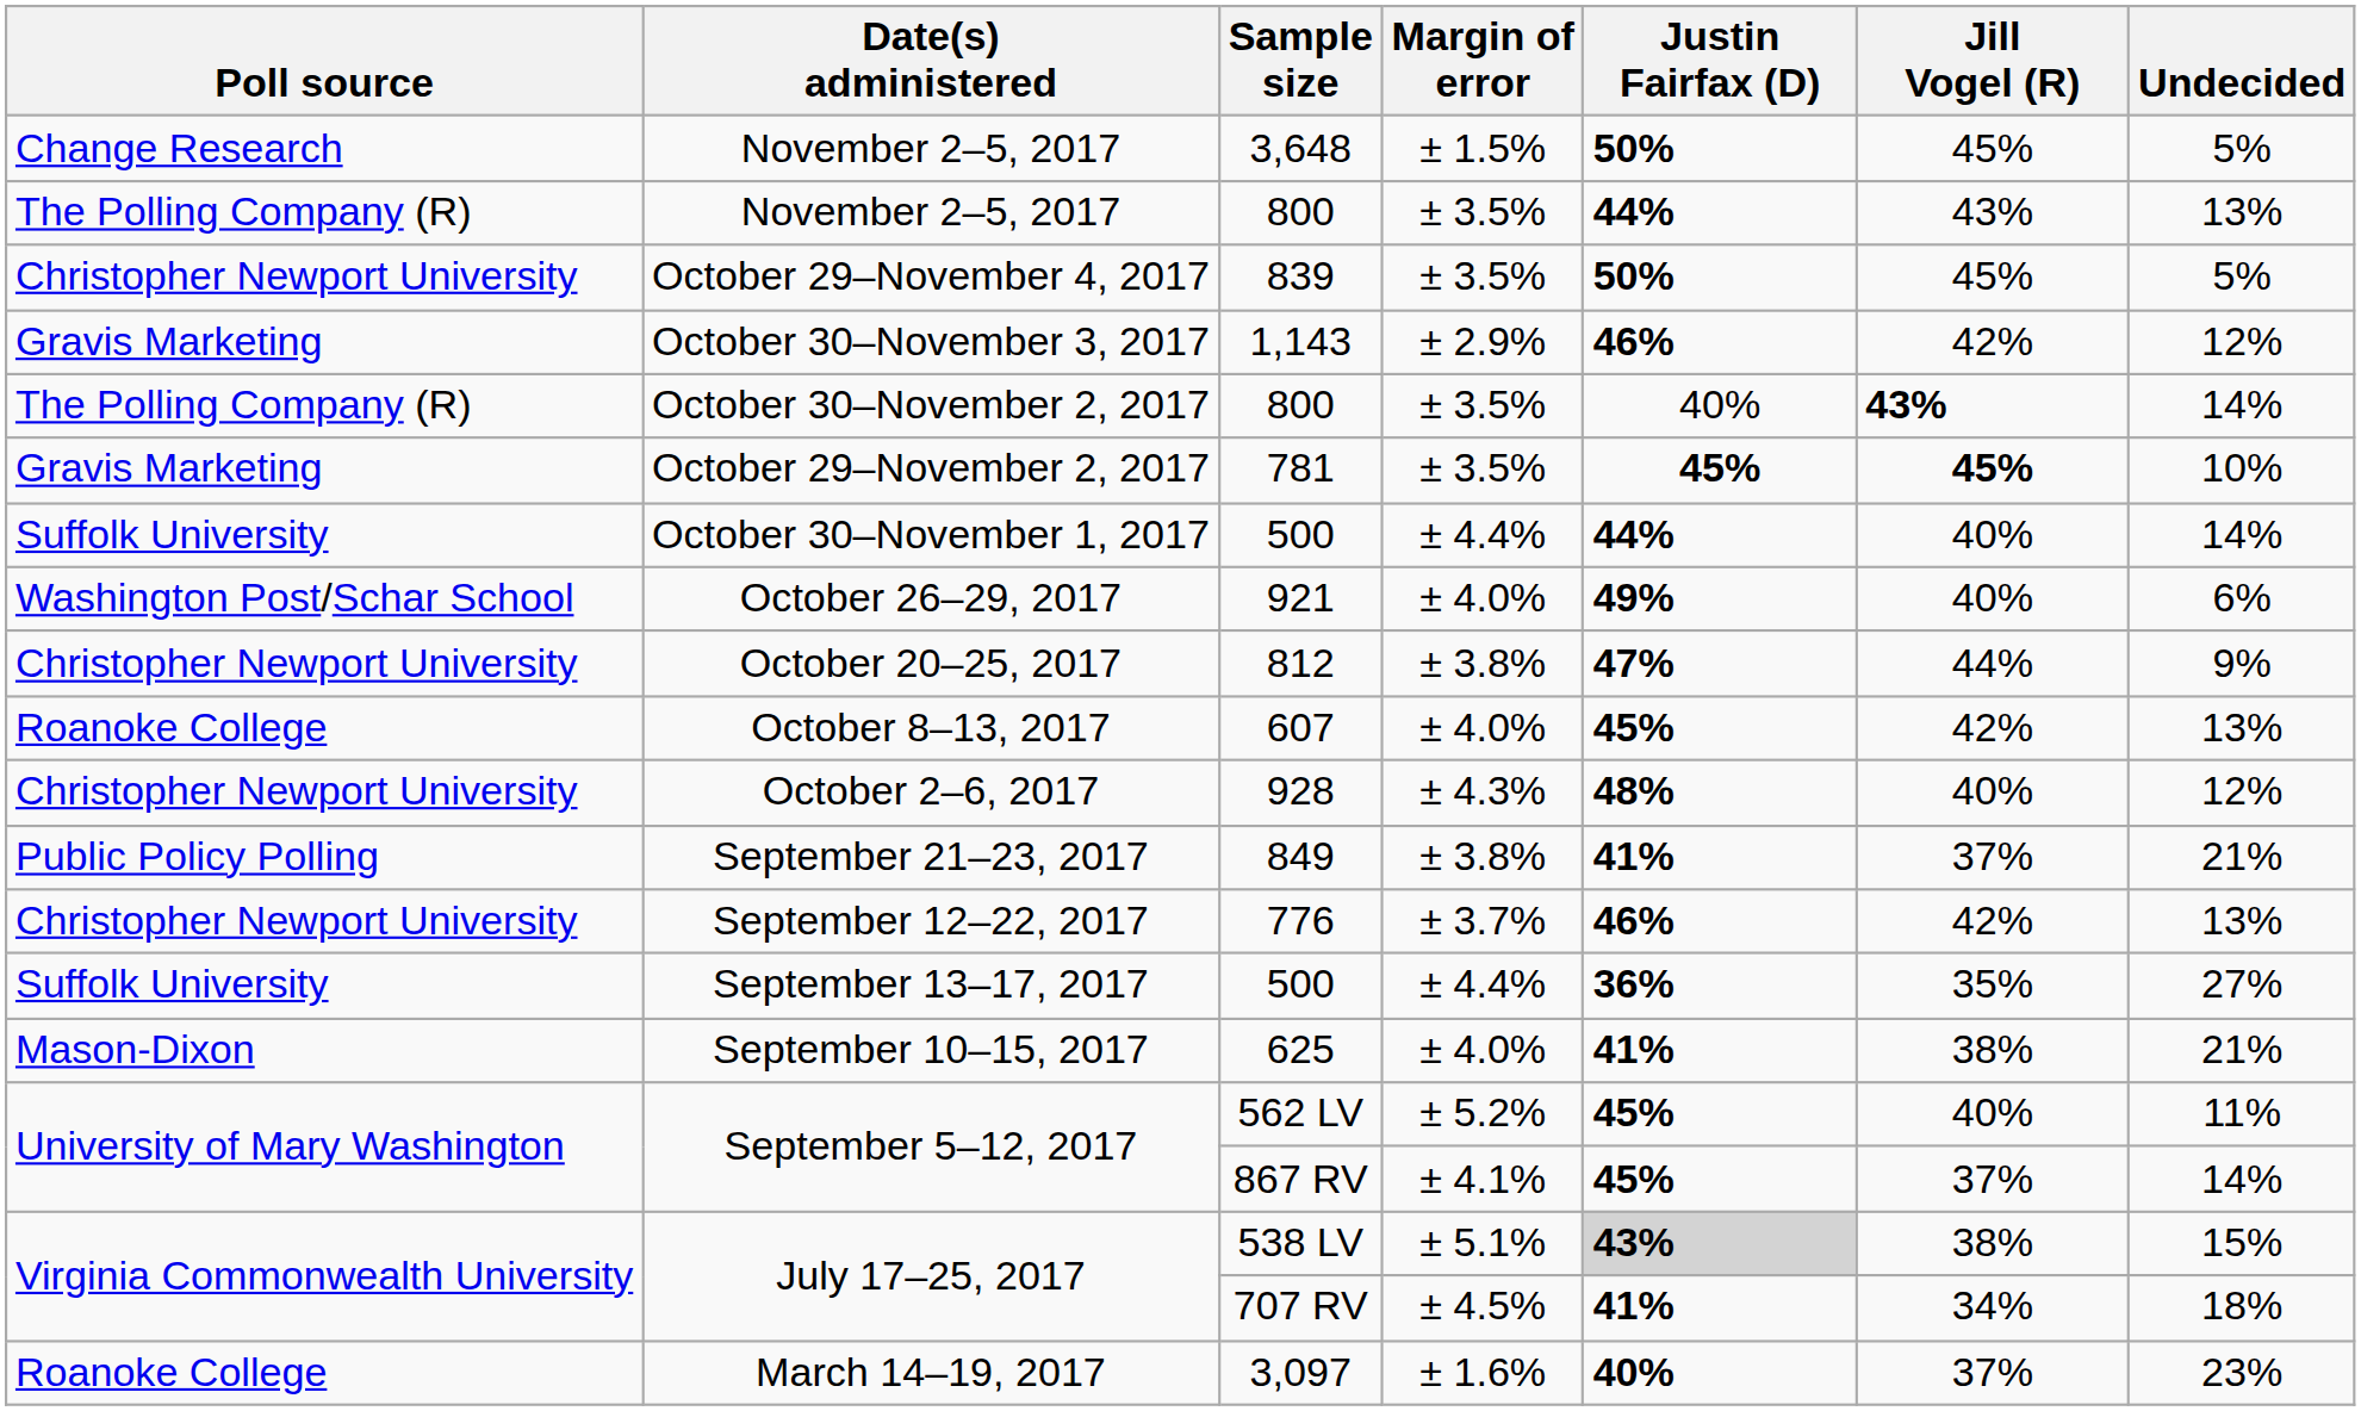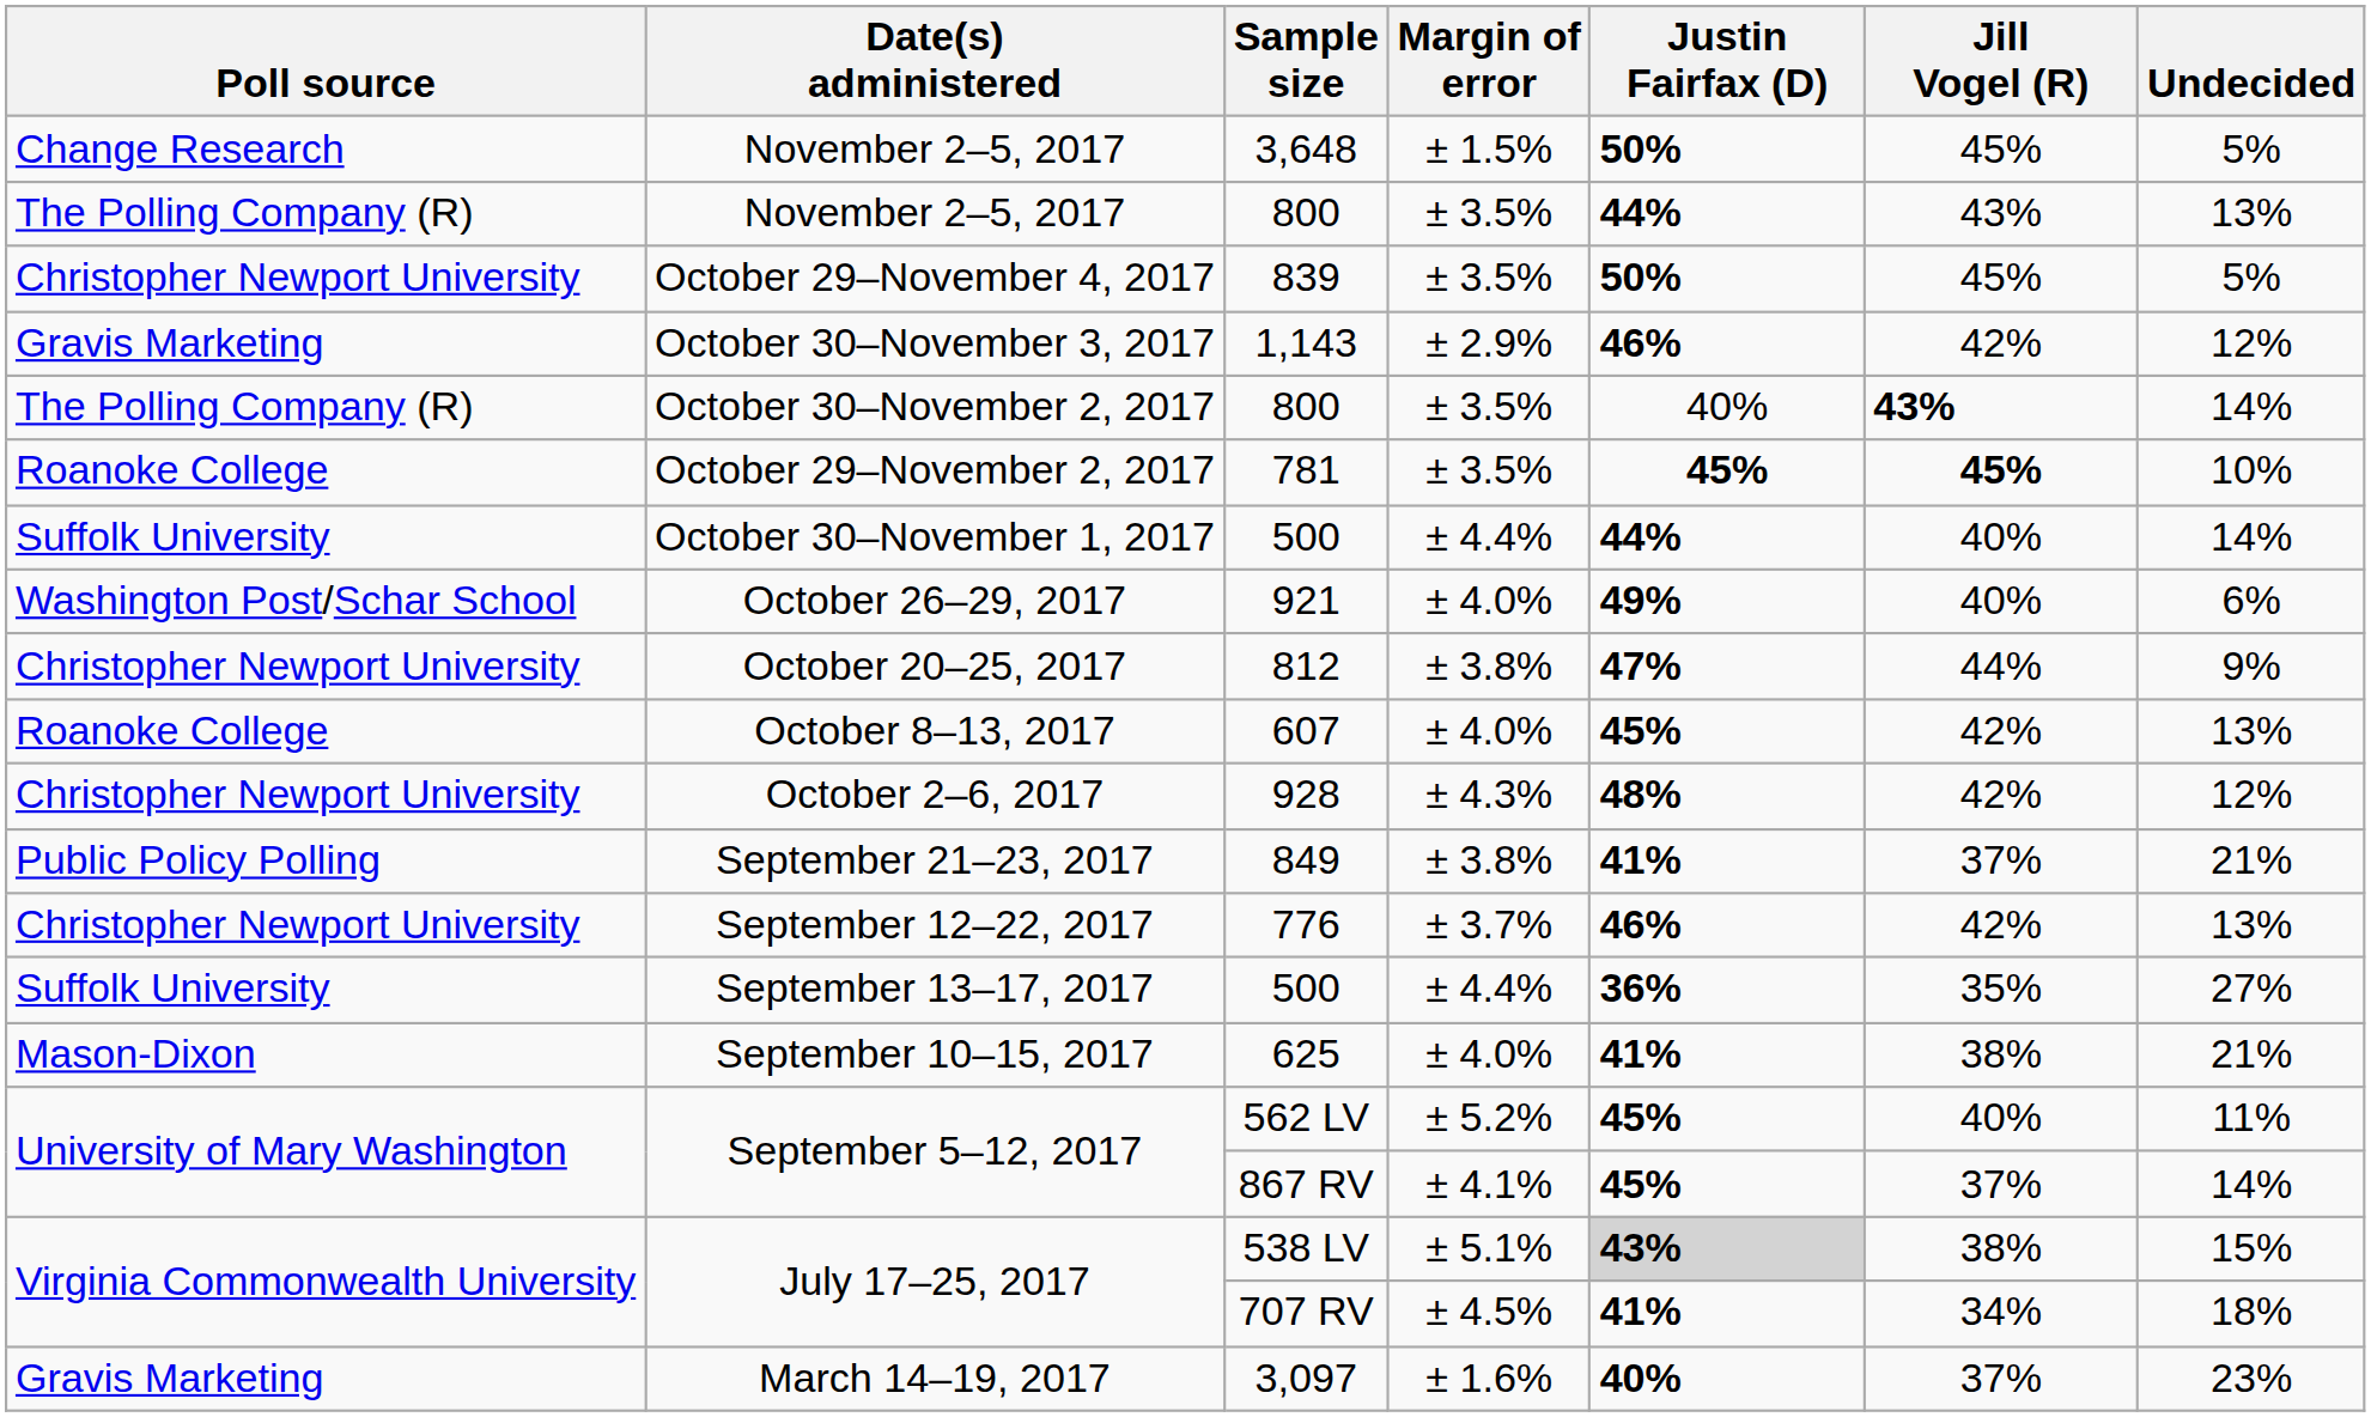781 | Poll source: Gravis Marketing -> Roanoke College
928 | Jill Vogel (R): 40% -> 42%
3,097 | Poll source: Roanoke College -> Gravis Marketing
